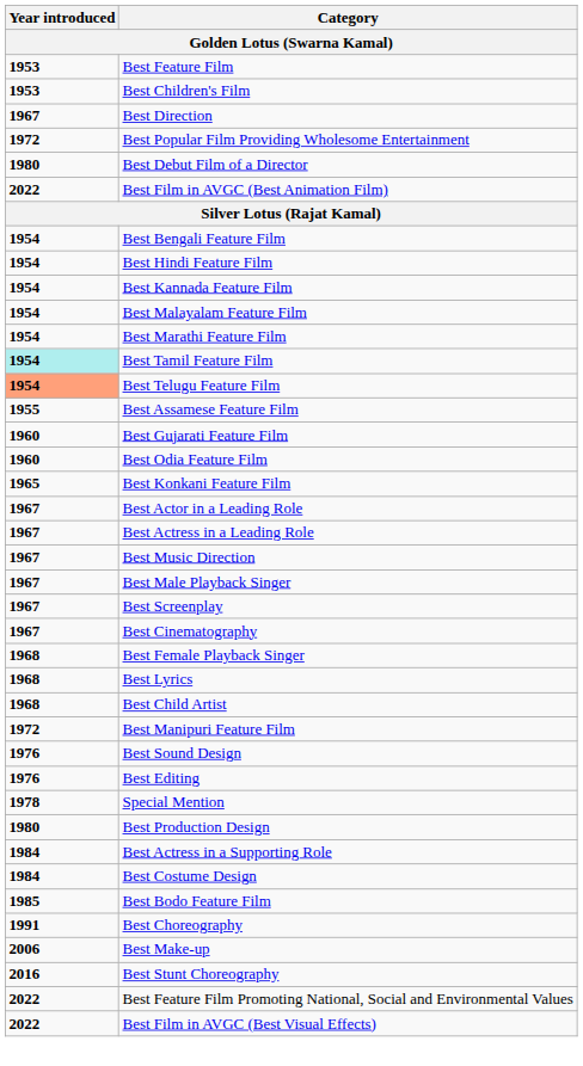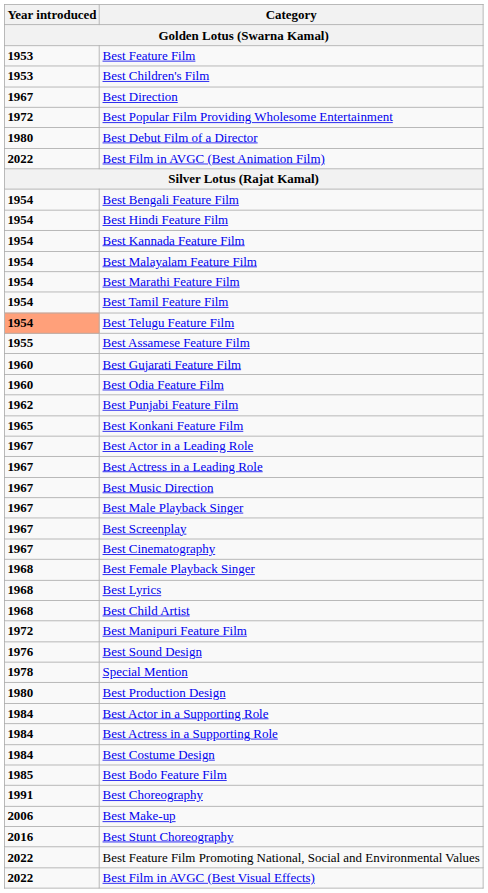Best Tamil Feature Film | Year introduced: paleturquoise background -> no background
+ row: 1962 | Best Punjabi Feature Film
- row: 1976 | Best Editing
+ row: 1984 | Best Actor in a Supporting Role
